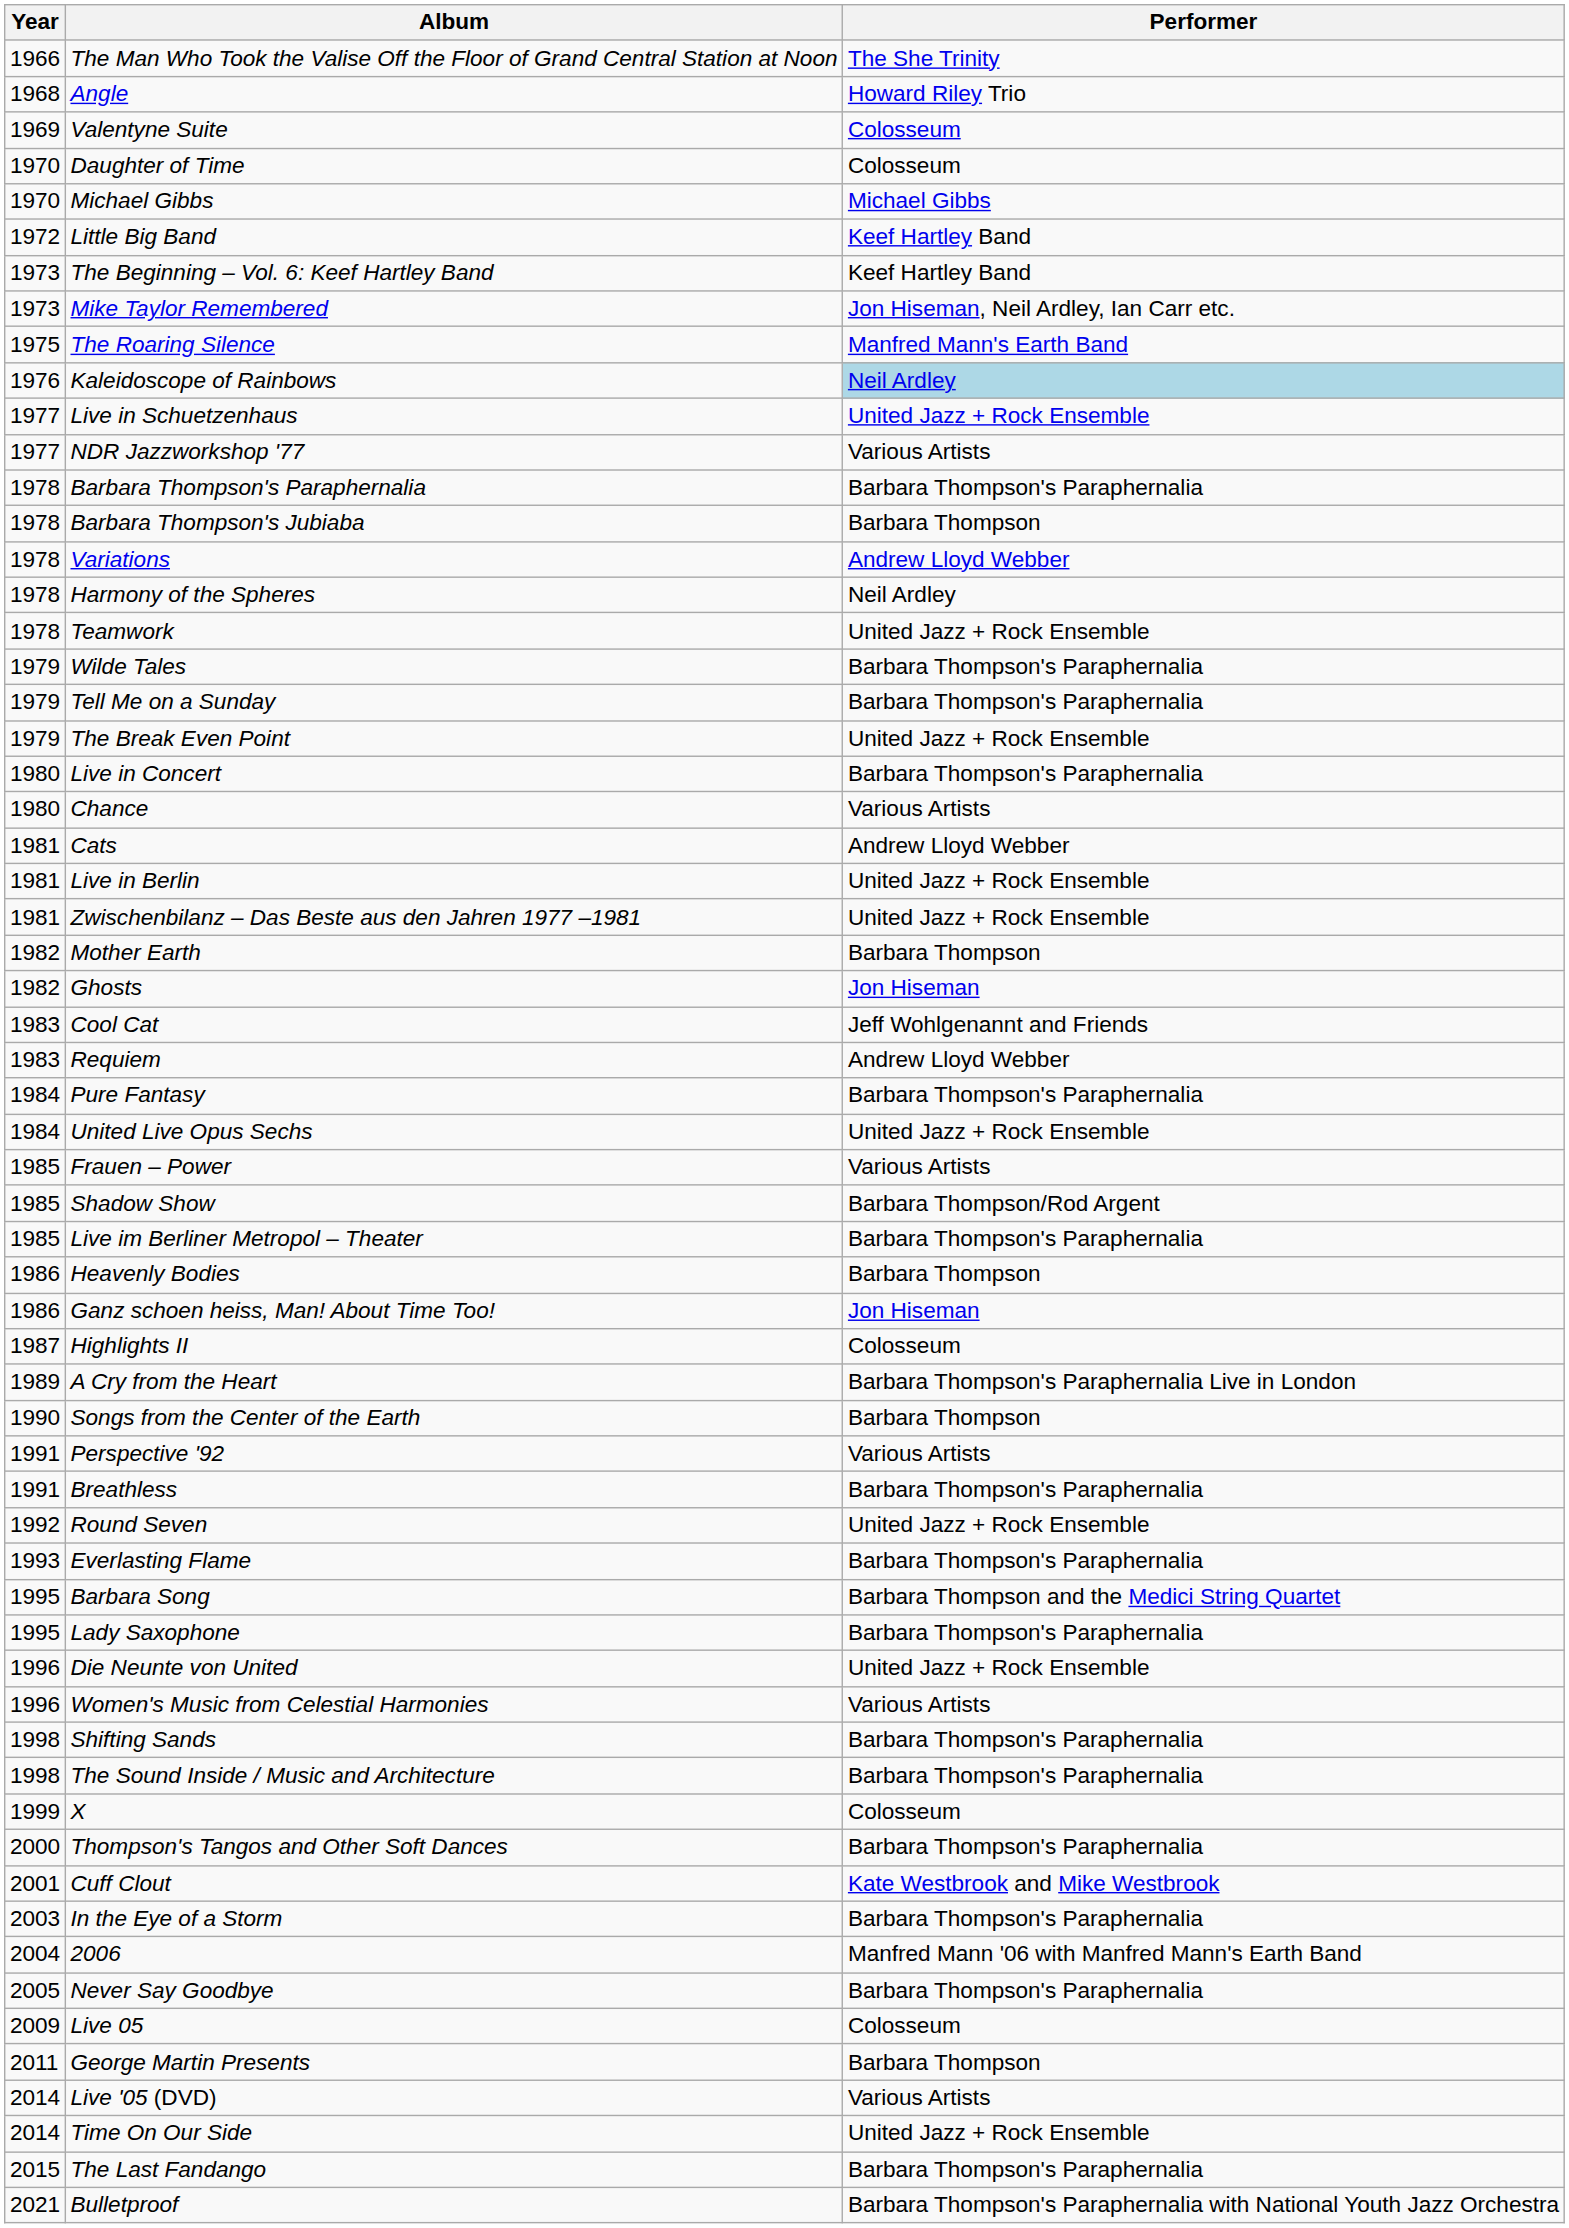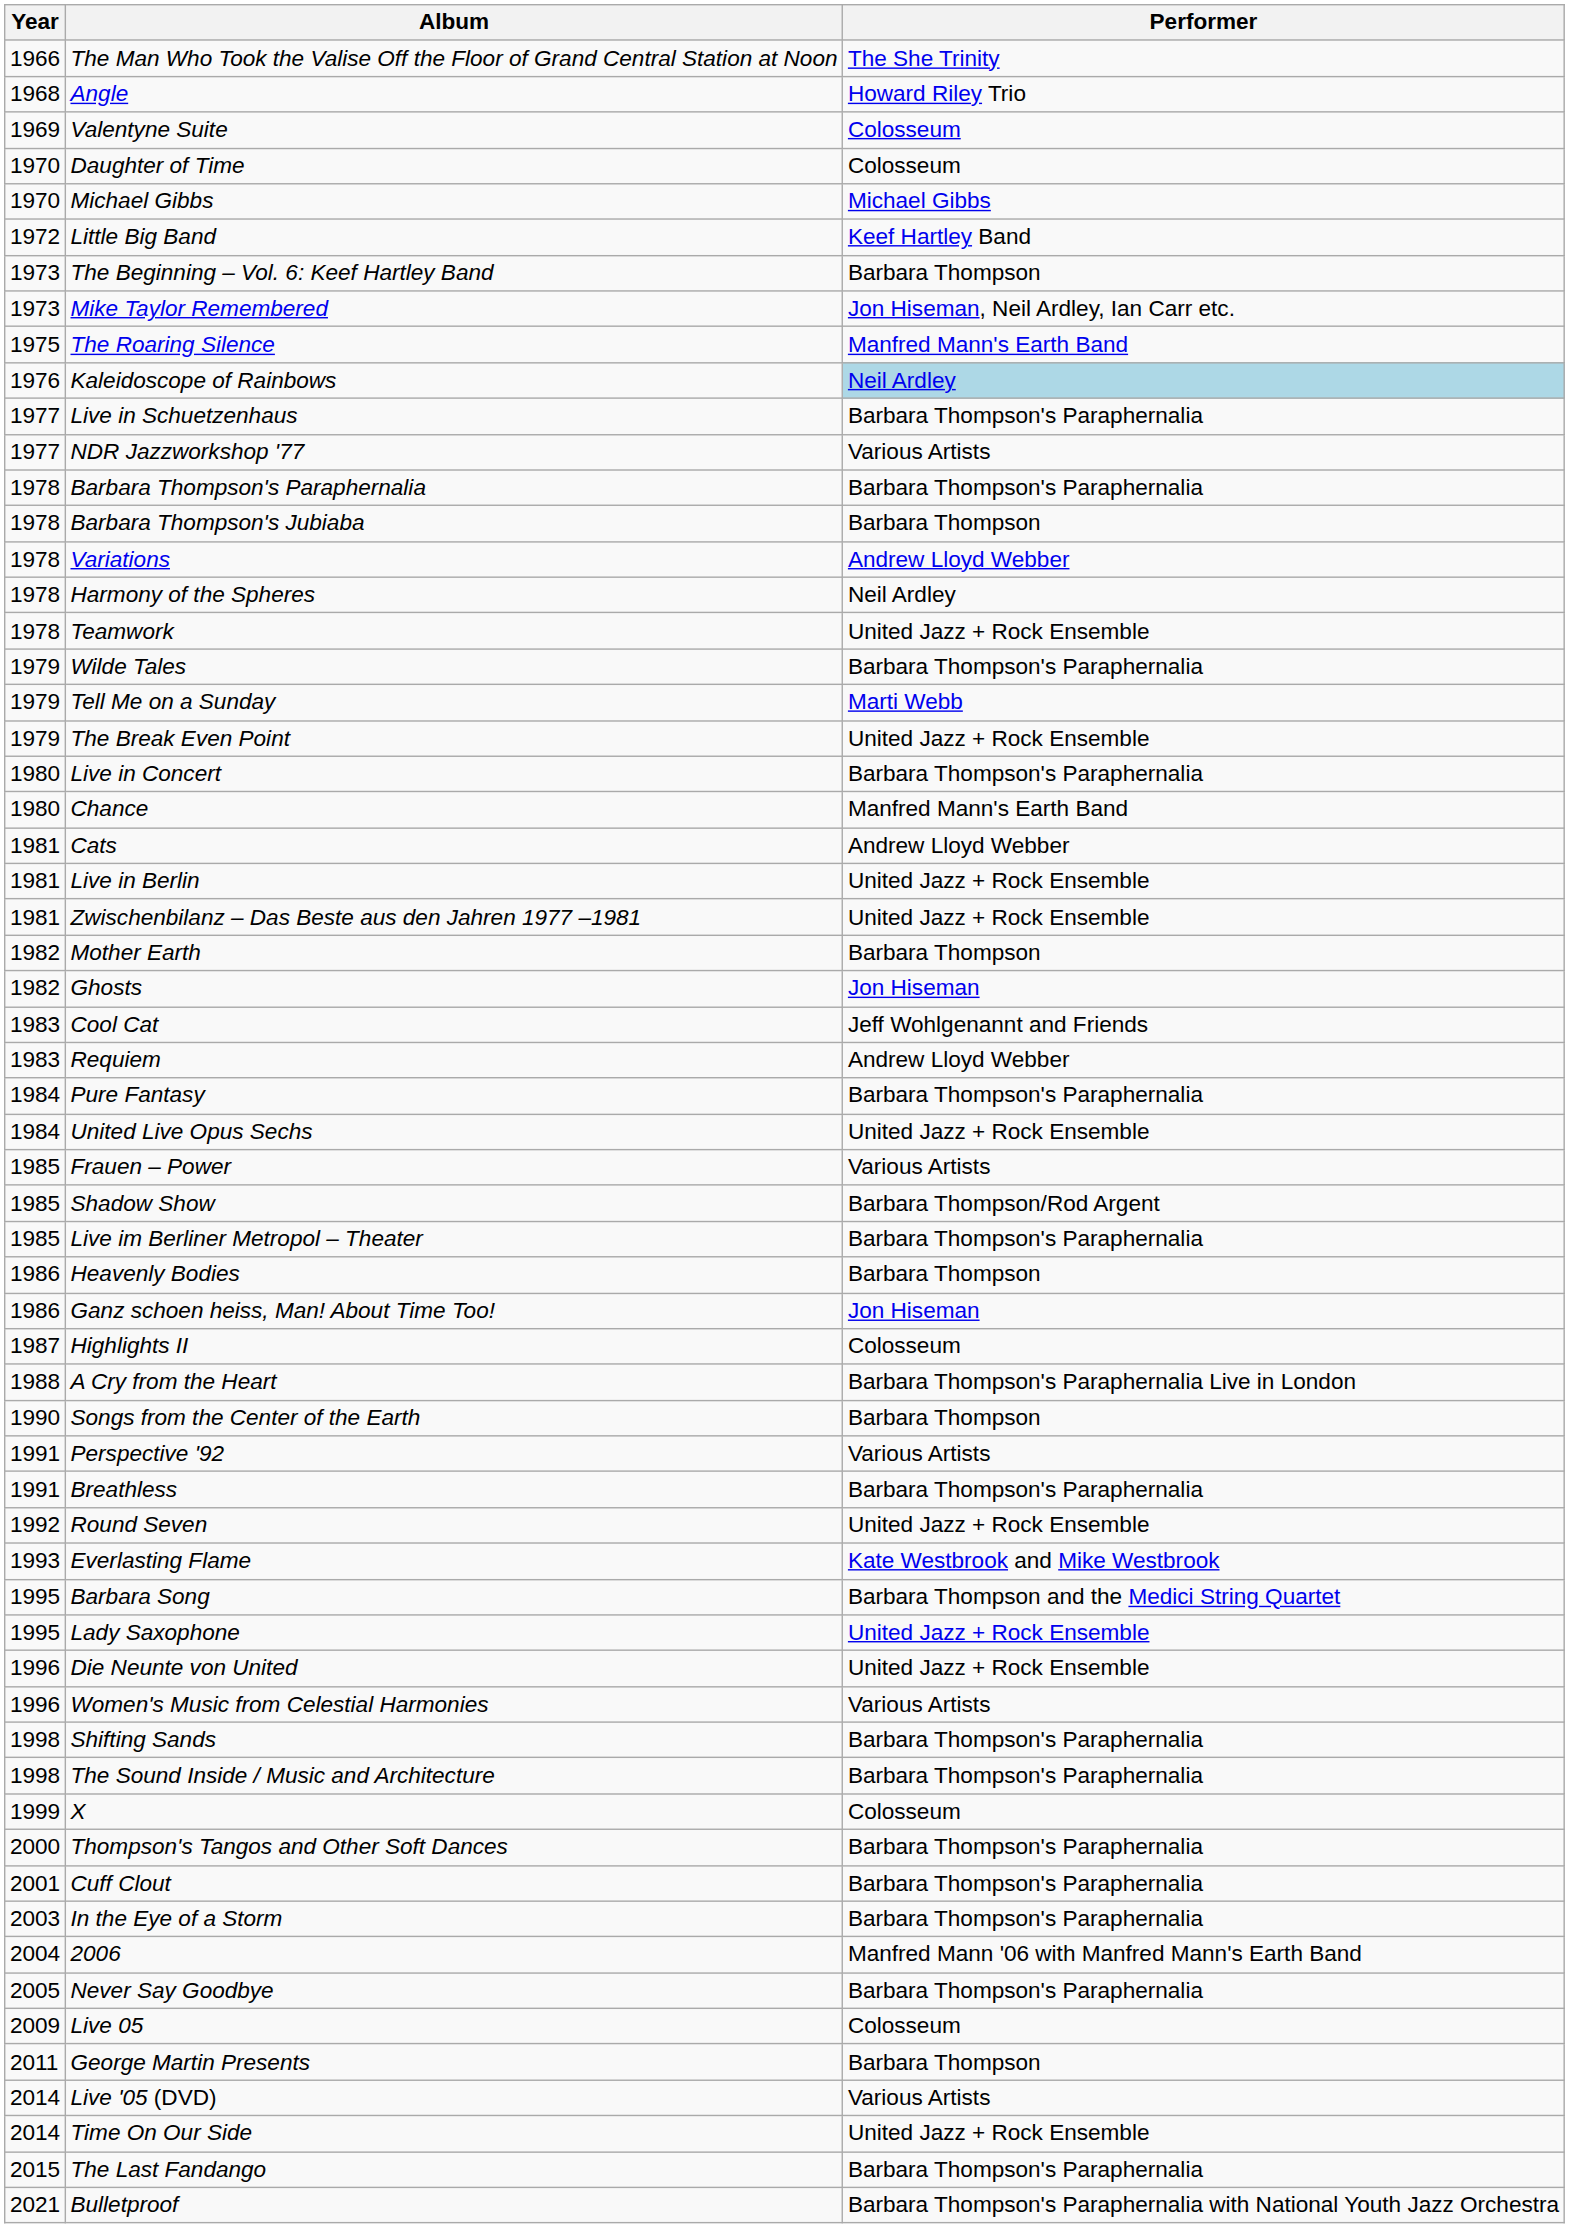The Beginning – Vol. 6: Keef Hartley Band | Performer: Keef Hartley Band -> Barbara Thompson
Live in Schuetzenhaus | Performer: United Jazz + Rock Ensemble -> Barbara Thompson's Paraphernalia
Tell Me on a Sunday | Performer: Barbara Thompson's Paraphernalia -> Marti Webb
Chance | Performer: Various Artists -> Manfred Mann's Earth Band
A Cry from the Heart | Year: 1989 -> 1988
Everlasting Flame | Performer: Barbara Thompson's Paraphernalia -> Kate Westbrook and Mike Westbrook
Lady Saxophone | Performer: Barbara Thompson's Paraphernalia -> United Jazz + Rock Ensemble
Cuff Clout | Performer: Kate Westbrook and Mike Westbrook -> Barbara Thompson's Paraphernalia
